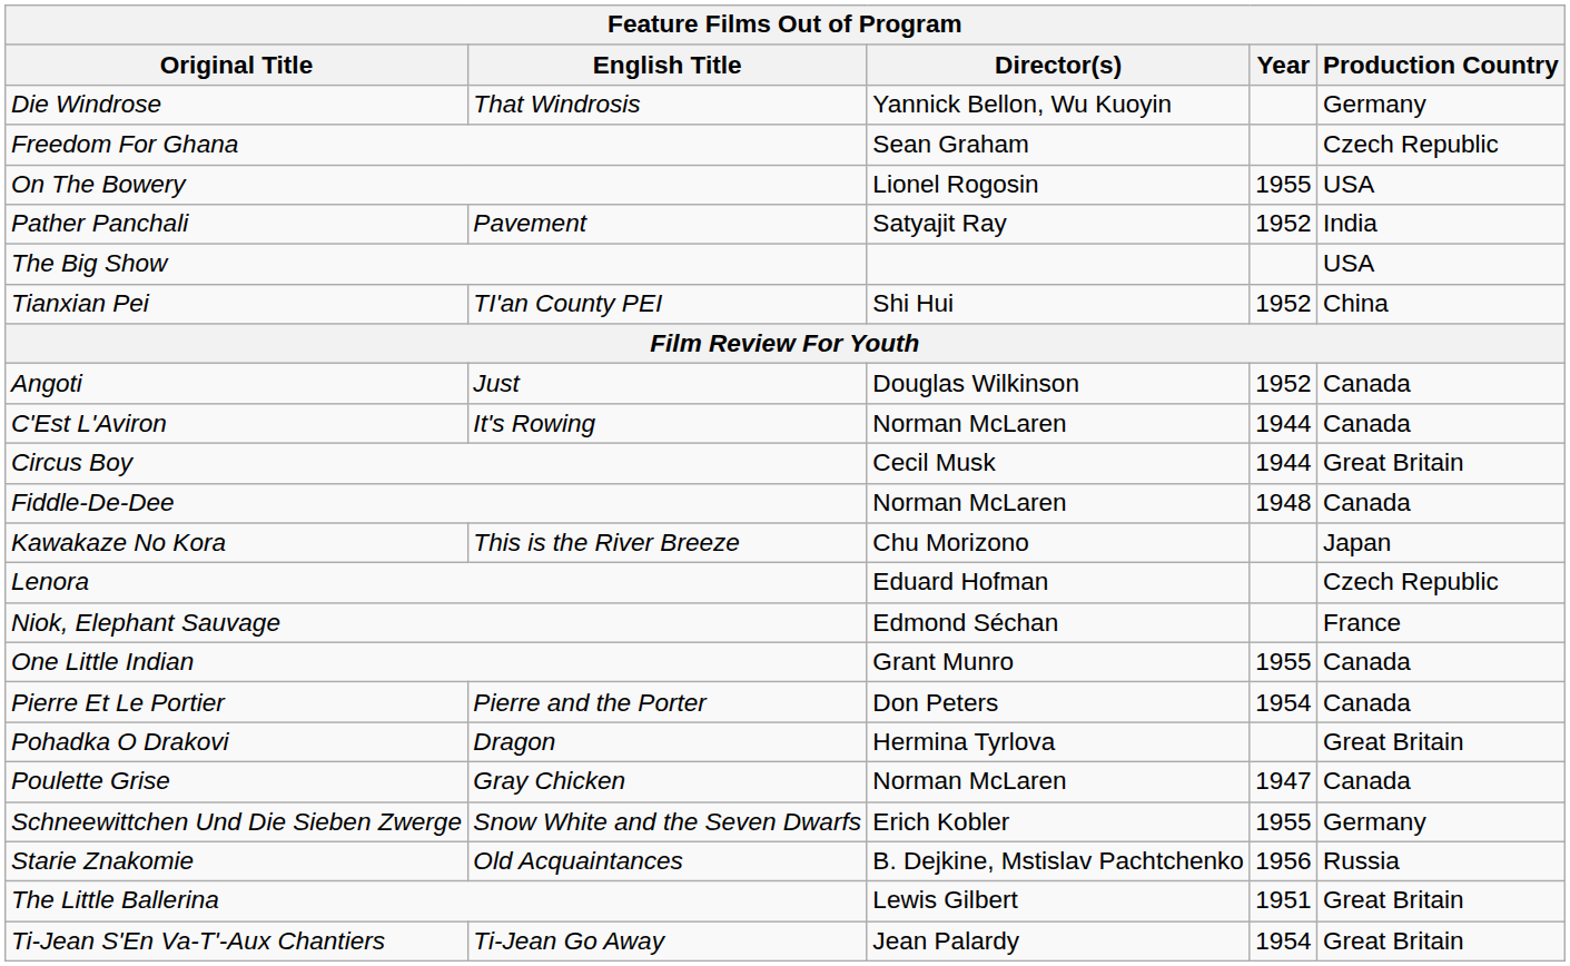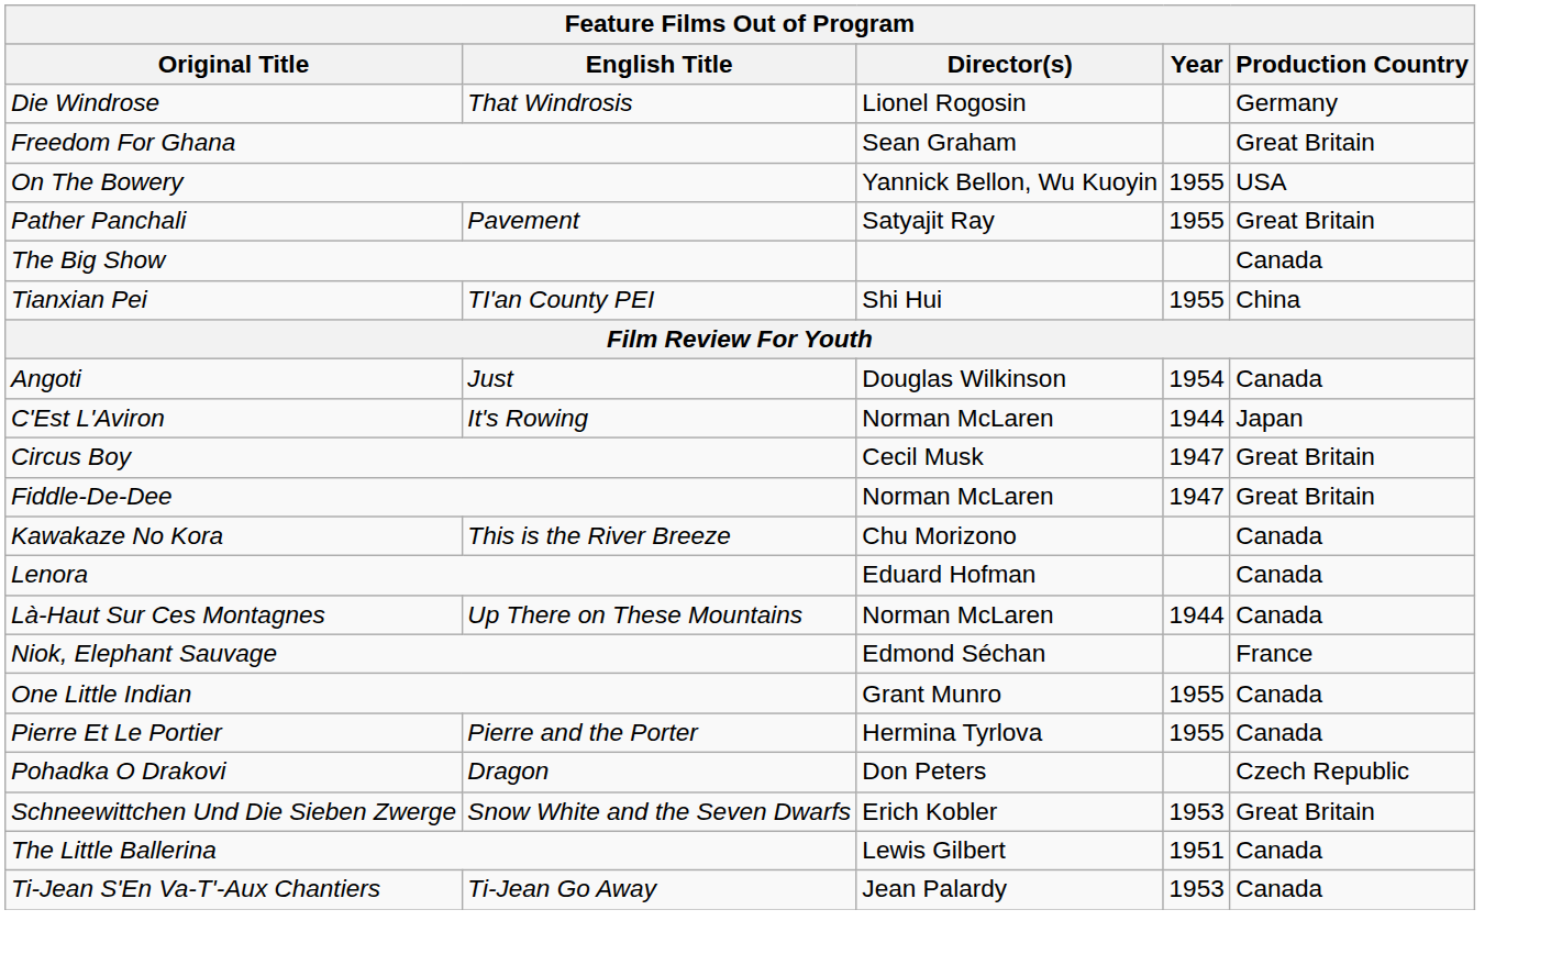Die Windrose | Director(s): Yannick Bellon, Wu Kuoyin -> Lionel Rogosin
Freedom For Ghana | Production Country: Czech Republic -> Great Britain
On The Bowery | Director(s): Lionel Rogosin -> Yannick Bellon, Wu Kuoyin
Pather Panchali | Year: 1952 -> 1955
Pather Panchali | Production Country: India -> Great Britain
The Big Show | Production Country: USA -> Canada
Tianxian Pei | Year: 1952 -> 1955
Angoti | Year: 1952 -> 1954
C'Est L'Aviron | Production Country: Canada -> Japan
Circus Boy | Year: 1944 -> 1947
Fiddle-De-Dee | Year: 1948 -> 1947
Fiddle-De-Dee | Production Country: Canada -> Great Britain
Kawakaze No Kora | Production Country: Japan -> Canada
Lenora | Production Country: Czech Republic -> Canada
+ row: Là-Haut Sur Ces Montagnes | Up There on These Mountains | Norman McLaren | 1944 | Canada
Pierre Et Le Portier | Director(s): Don Peters -> Hermina Tyrlova
Pierre Et Le Portier | Year: 1954 -> 1955
Pohadka O Drakovi | Director(s): Hermina Tyrlova -> Don Peters
Pohadka O Drakovi | Production Country: Great Britain -> Czech Republic
- row: Poulette Grise | Gray Chicken | Norman McLaren | 1947 | Canada
Schneewittchen Und Die Sieben Zwerge | Year: 1955 -> 1953
Schneewittchen Und Die Sieben Zwerge | Production Country: Germany -> Great Britain
- row: Starie Znakomie | Old Acquaintances | B. Dejkine, Mstislav Pachtchenko | 1956 | Russia
The Little Ballerina | Production Country: Great Britain -> Canada
Ti-Jean S'En Va-T'-Aux Chantiers | Year: 1954 -> 1953
Ti-Jean S'En Va-T'-Aux Chantiers | Production Country: Great Britain -> Canada
